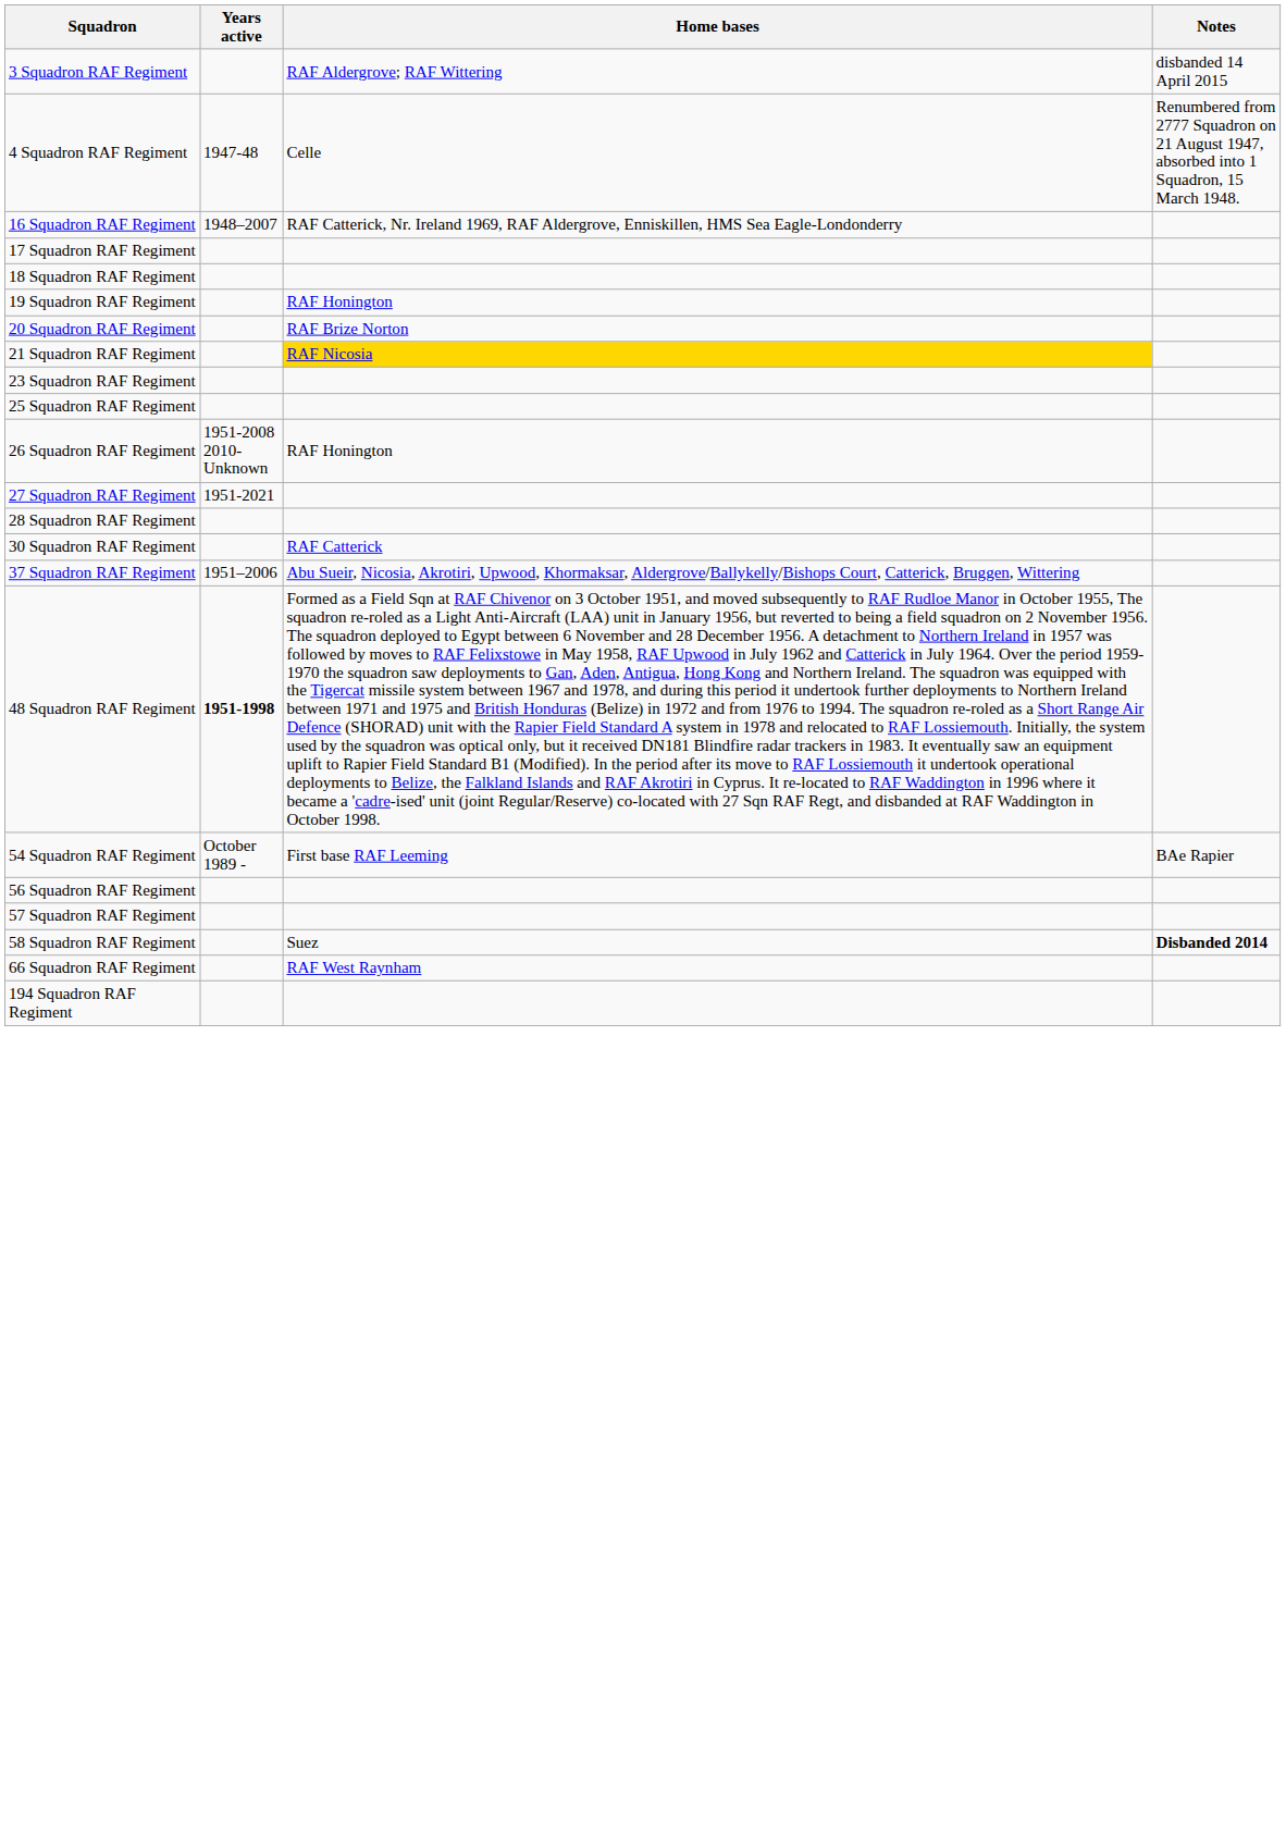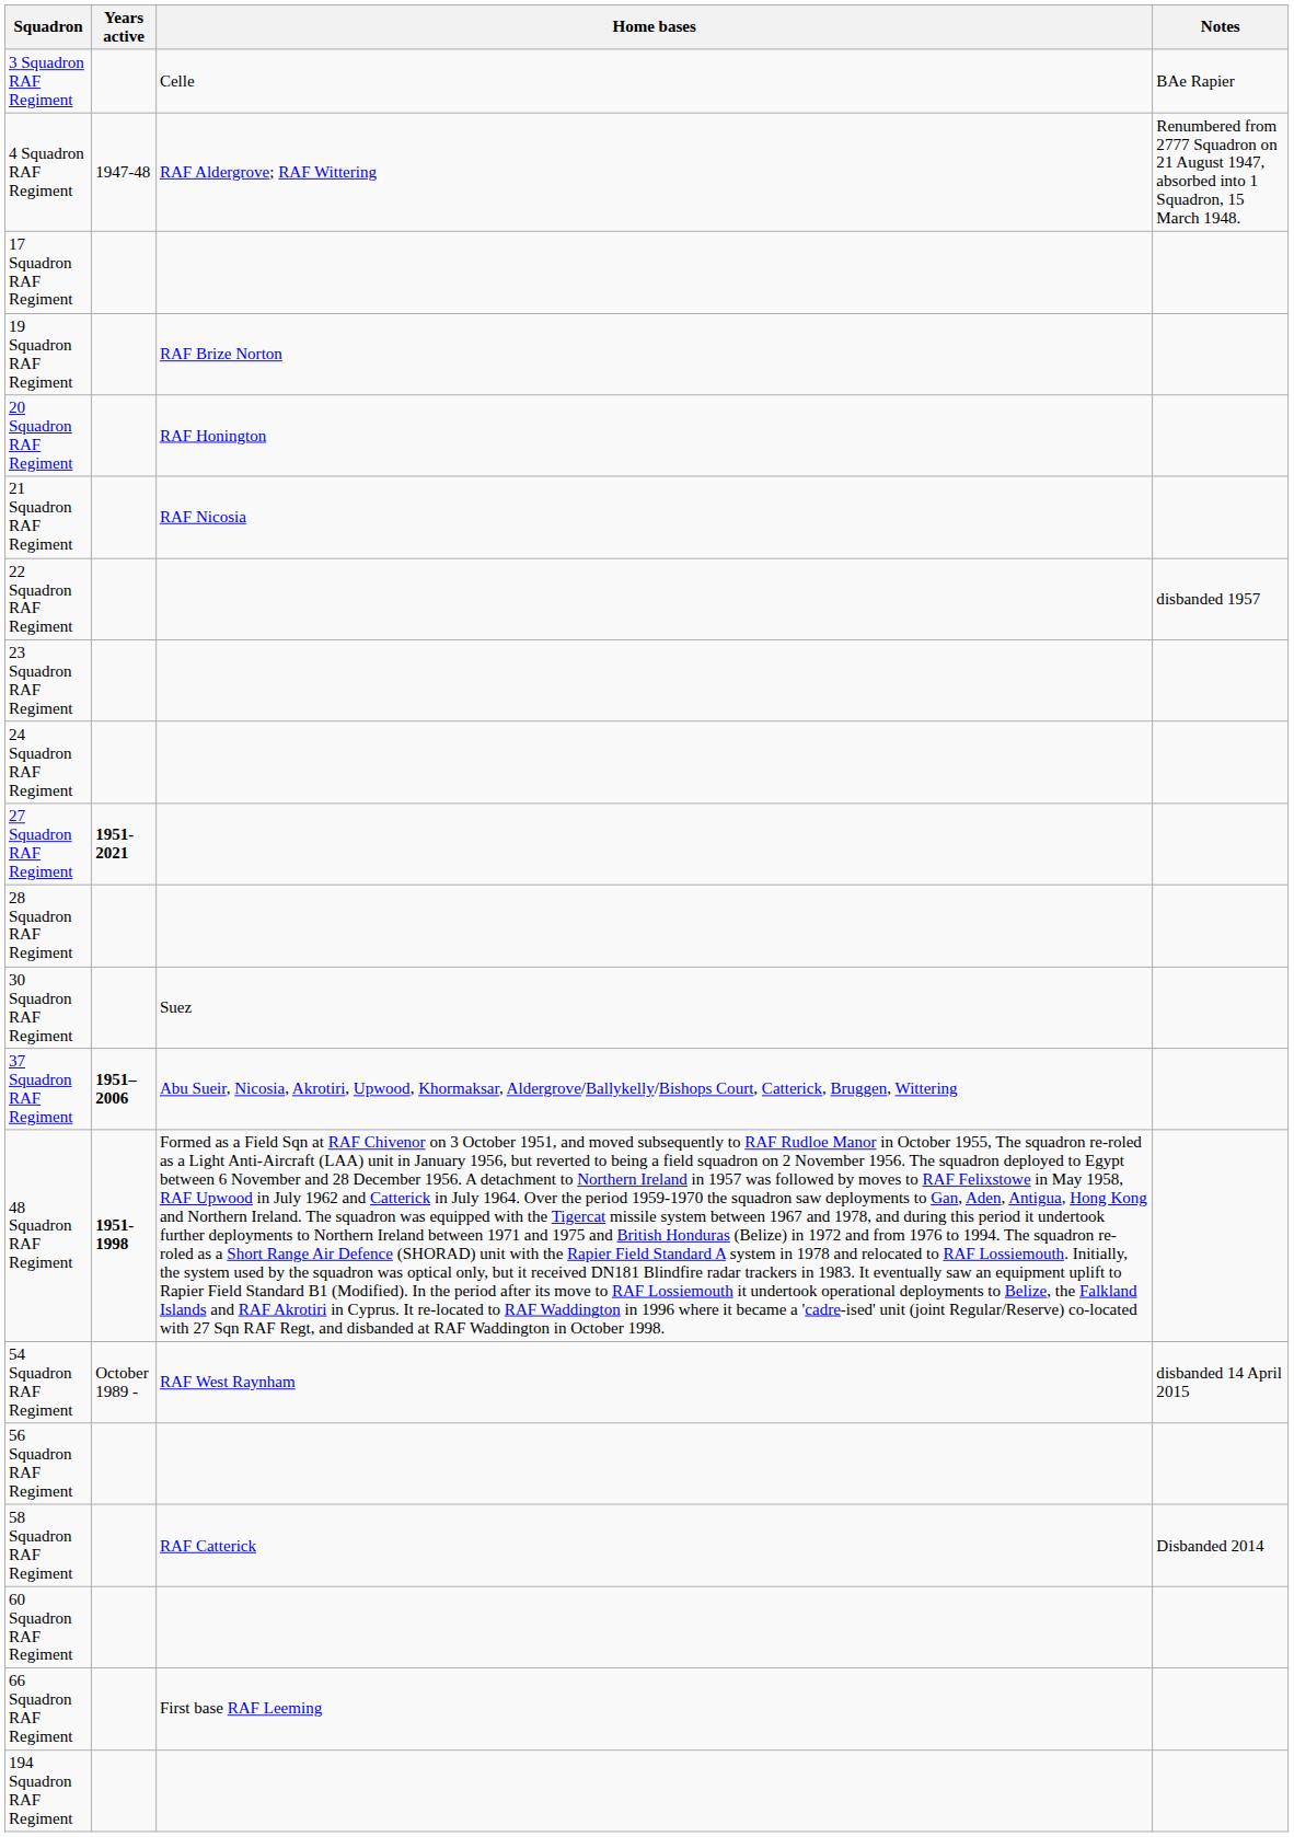3 Squadron RAF Regiment | Home bases: RAF Aldergrove; RAF Wittering -> Celle
3 Squadron RAF Regiment | Notes: disbanded 14 April 2015 -> BAe Rapier
4 Squadron RAF Regiment | Home bases: Celle -> RAF Aldergrove; RAF Wittering
- row: 16 Squadron RAF Regiment | 1948–2007 | RAF Catterick, Nr. Ireland 1969, RAF Aldergrove, Enniskillen, HMS Sea Eagle-Londonderry
- row: 18 Squadron RAF Regiment
19 Squadron RAF Regiment | Home bases: RAF Honington -> RAF Brize Norton
20 Squadron RAF Regiment | Home bases: RAF Brize Norton -> RAF Honington
21 Squadron RAF Regiment | Home bases: gold background -> no background
+ row: 22 Squadron RAF Regiment | disbanded 1957
+ row: 24 Squadron RAF Regiment
- row: 25 Squadron RAF Regiment
- row: 26 Squadron RAF Regiment | 1951-2008 2010-Unknown | RAF Honington
27 Squadron RAF Regiment | Years active: normal -> bold
30 Squadron RAF Regiment | Home bases: RAF Catterick -> Suez
37 Squadron RAF Regiment | Years active: normal -> bold
54 Squadron RAF Regiment | Home bases: First base RAF Leeming -> RAF West Raynham
54 Squadron RAF Regiment | Notes: BAe Rapier -> disbanded 14 April 2015
- row: 57 Squadron RAF Regiment
58 Squadron RAF Regiment | Home bases: Suez -> RAF Catterick
58 Squadron RAF Regiment | Notes: bold -> normal
+ row: 60 Squadron RAF Regiment
66 Squadron RAF Regiment | Home bases: RAF West Raynham -> First base RAF Leeming
